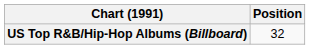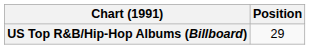US Top R&B/Hip-Hop Albums (Billboard) | Position: 32 -> 29
